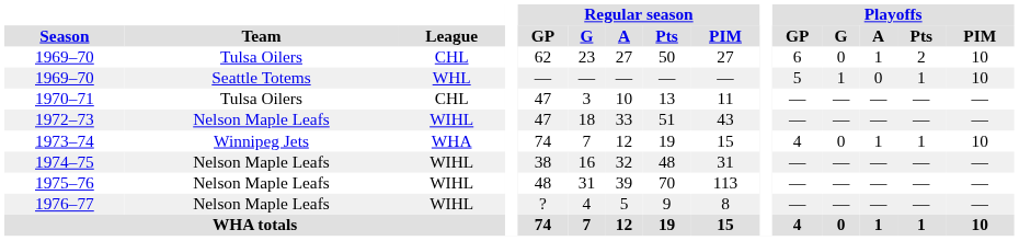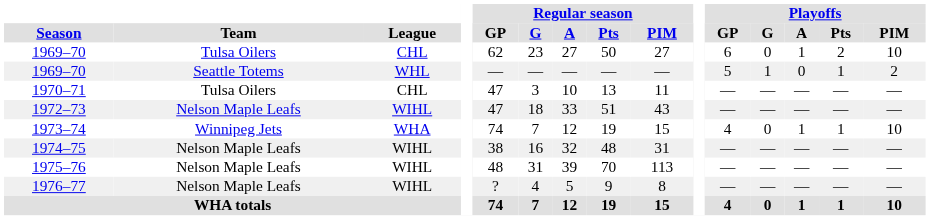1969–70 / Seattle Totems | Playoffs / PIM: 10 -> 2
